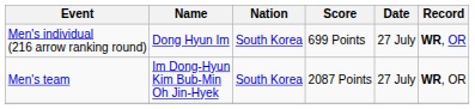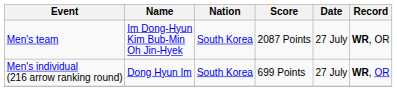rows swapped: Men's individual (216 arrow ranking round) <-> Men's team
